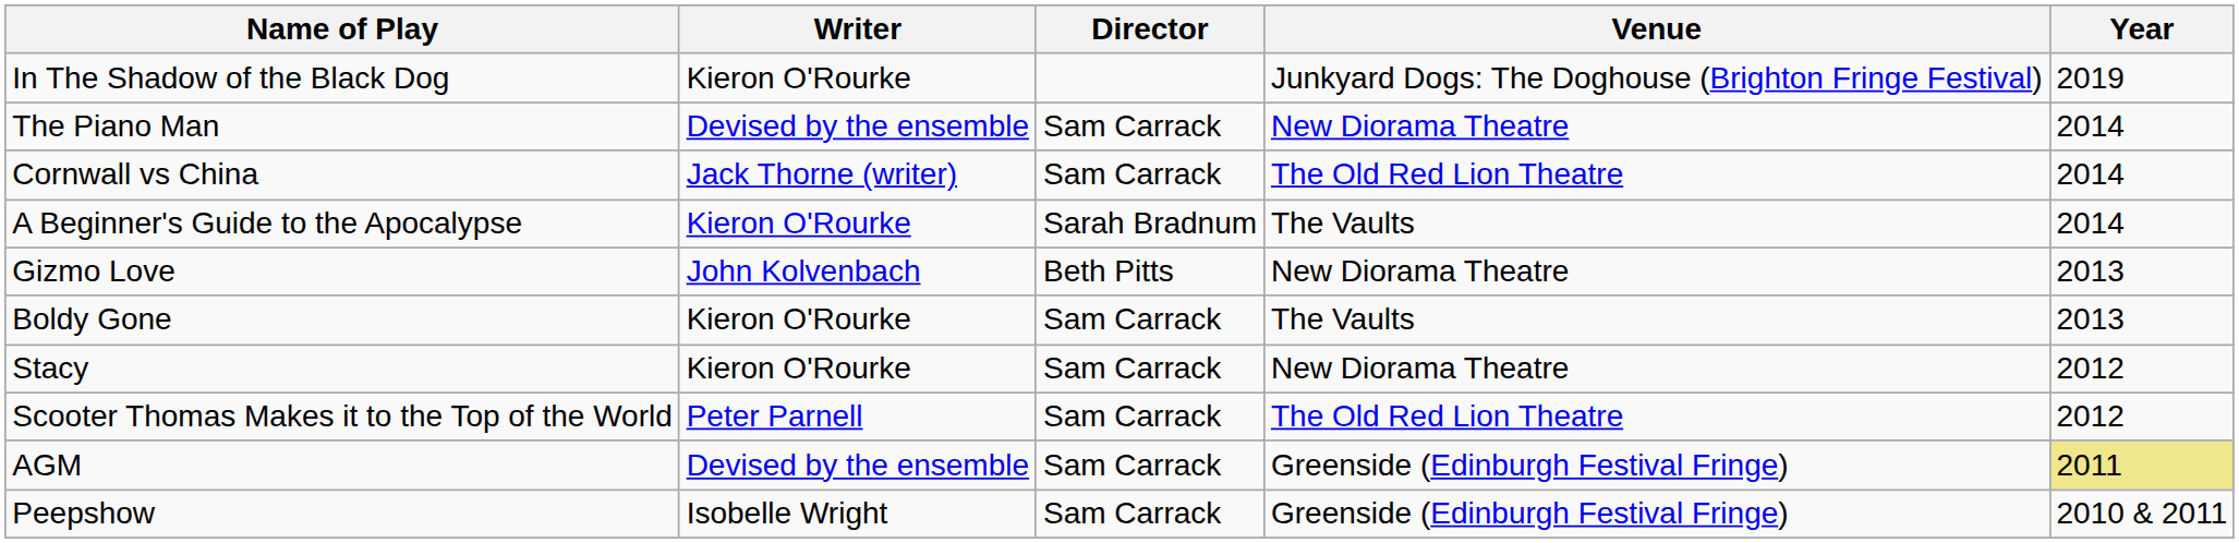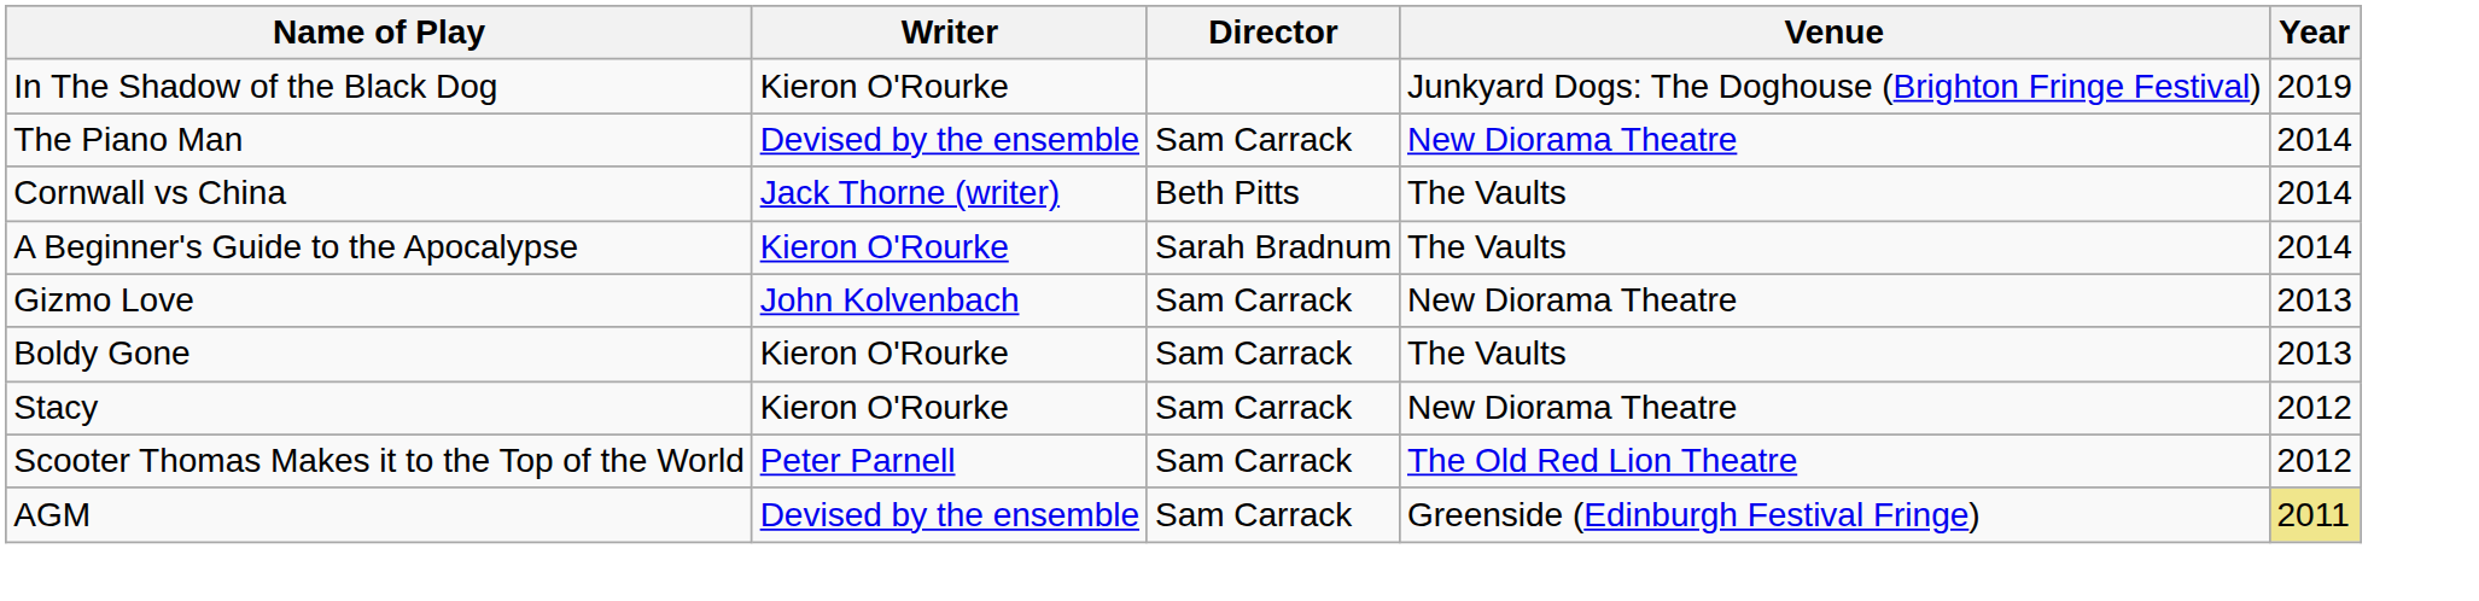Cornwall vs China | Director: Sam Carrack -> Beth Pitts
Cornwall vs China | Venue: The Old Red Lion Theatre -> The Vaults
Gizmo Love | Director: Beth Pitts -> Sam Carrack
- row: Peepshow | Isobelle Wright | Sam Carrack | Greenside (Edinburgh Festival Fringe) | 2010 & 2011
